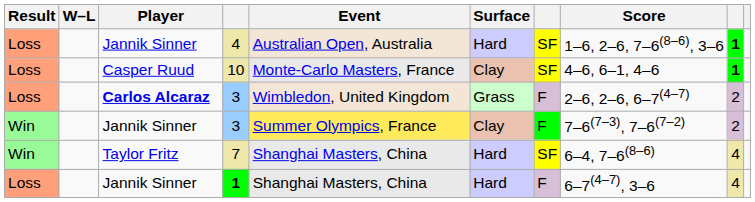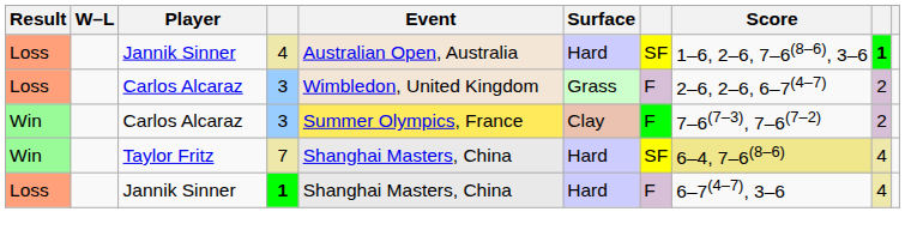- row: Loss | Casper Ruud | 10 | Monte-Carlo Masters, France | Clay | SF | 4–6, 6–1, 4–6 | 1
Loss / 3 | Player: bold -> normal
Win / 3 | Player: Jannik Sinner -> Carlos Alcaraz
7 | Score: no background -> khaki background
